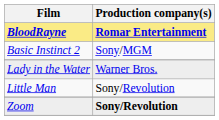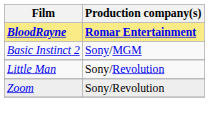- row: Lady in the Water | Warner Bros.
Zoom | Production company(s): bold -> normal
